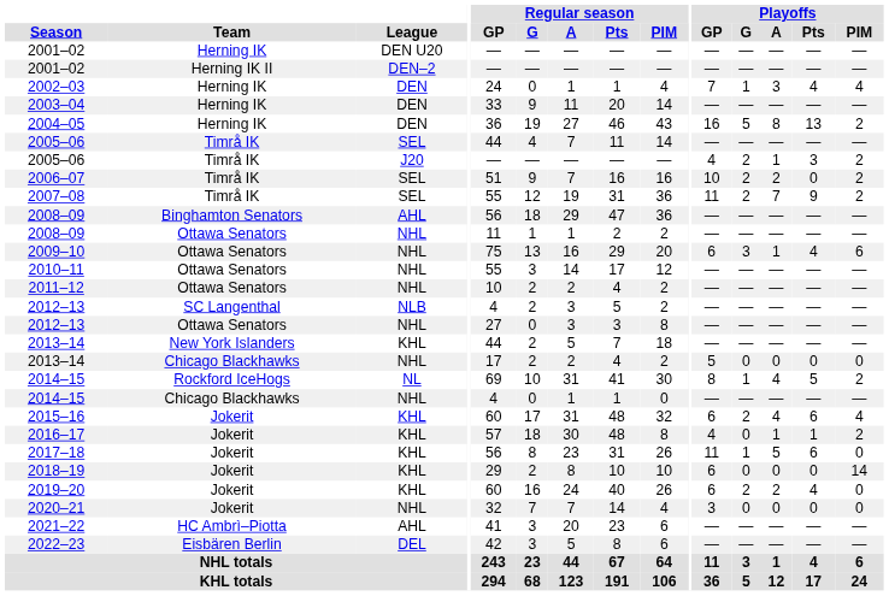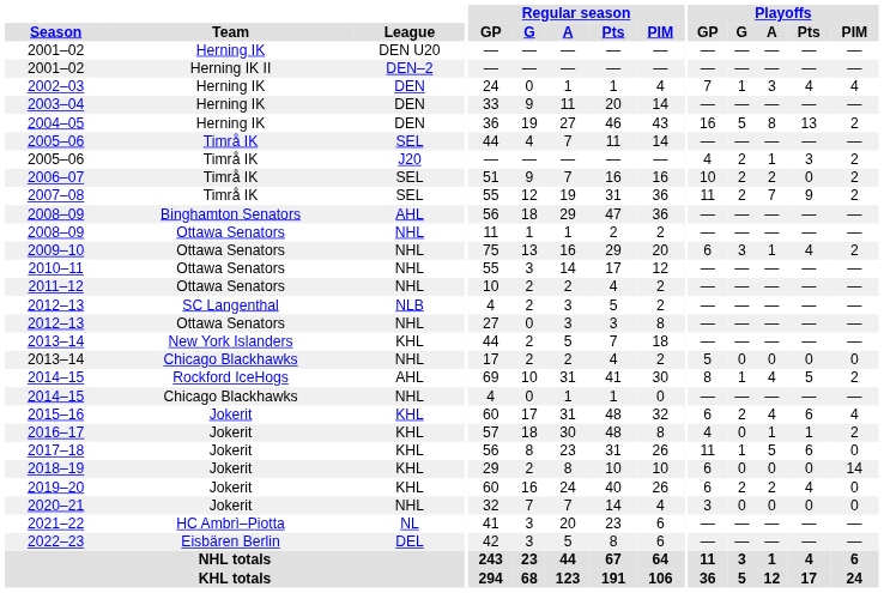2009–10 | Playoffs / PIM: 6 -> 2
2014–15 / Rockford IceHogs | League: NL -> AHL
2021–22 | League: AHL -> NL
